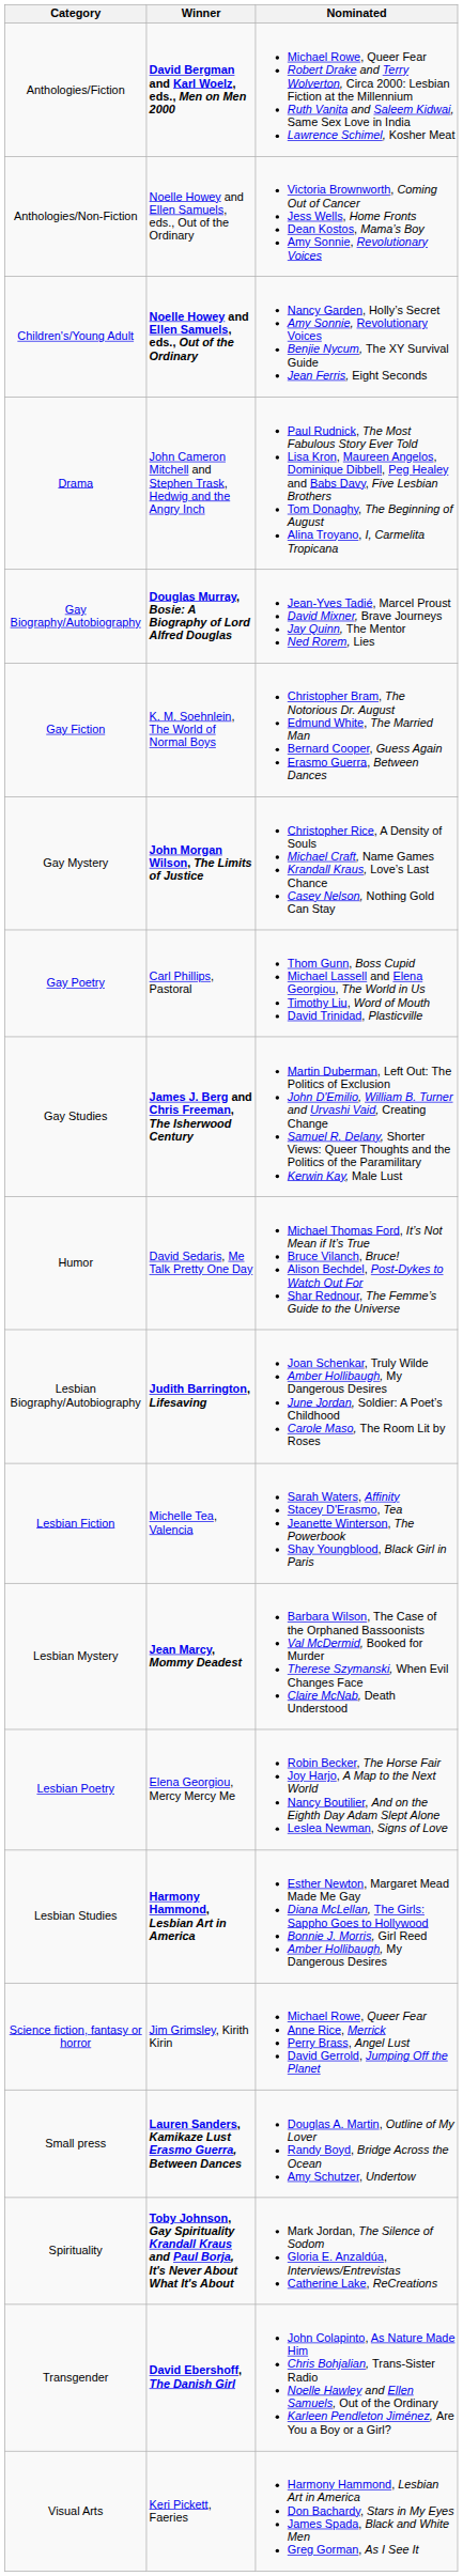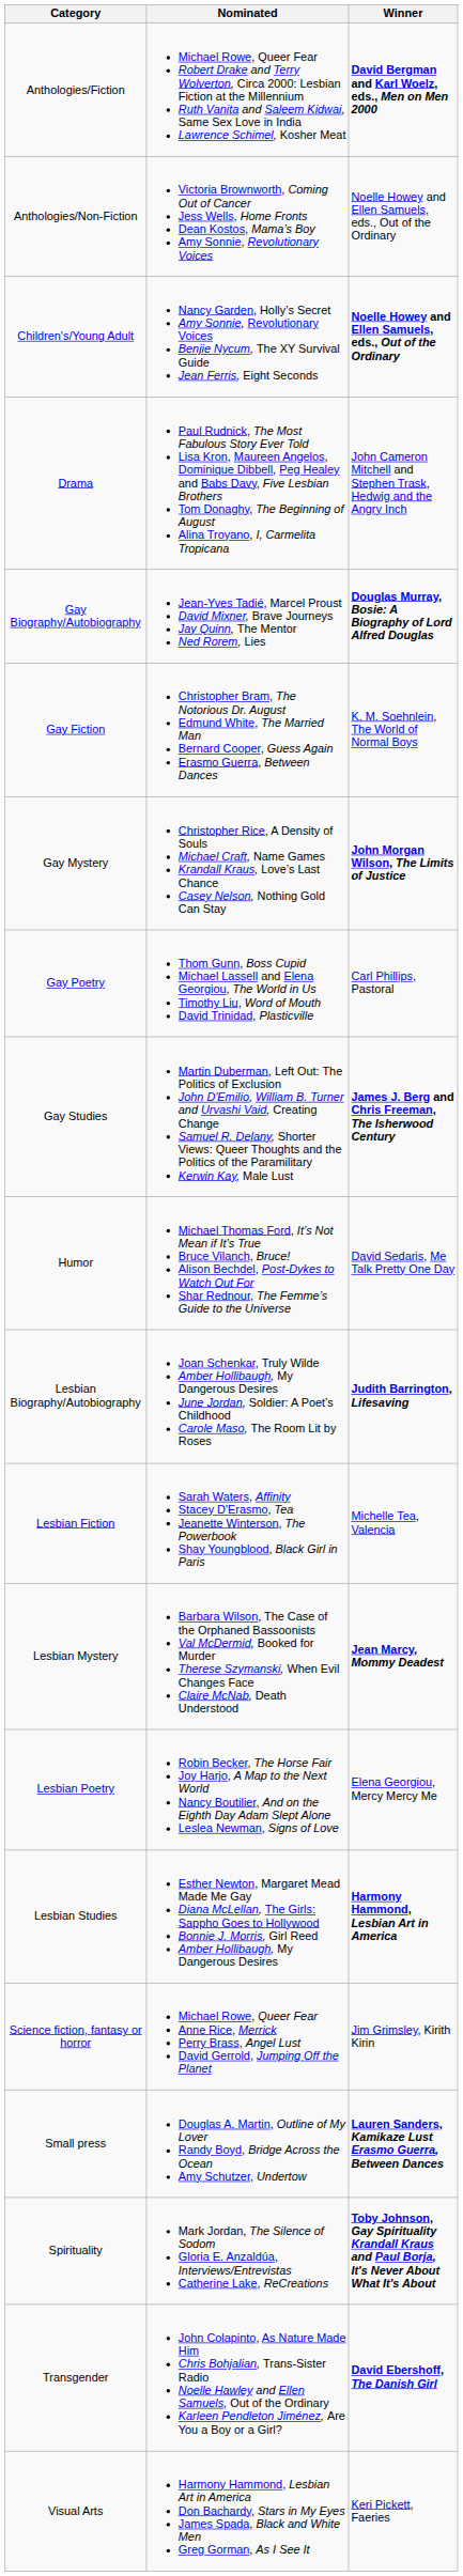columns swapped: Winner <-> Nominated
